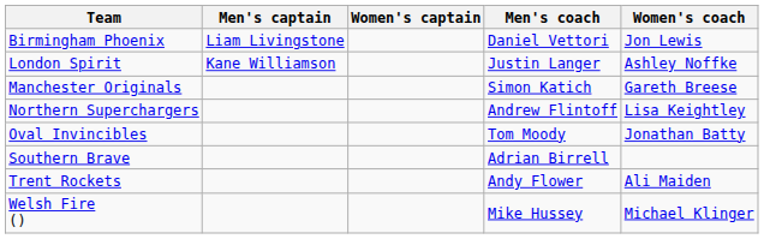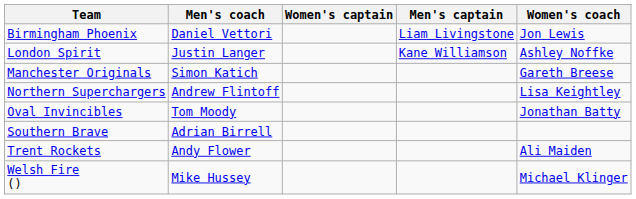columns swapped: Men's captain <-> Men's coach
